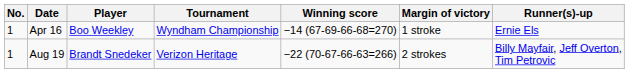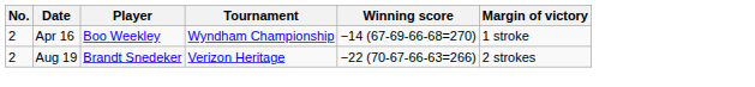- column: Runner(s)-up | Ernie Els | Billy Mayfair, Jeff Overton, Tim Petrovic
Apr 16 | No.: 1 -> 2
Aug 19 | No.: 1 -> 2
